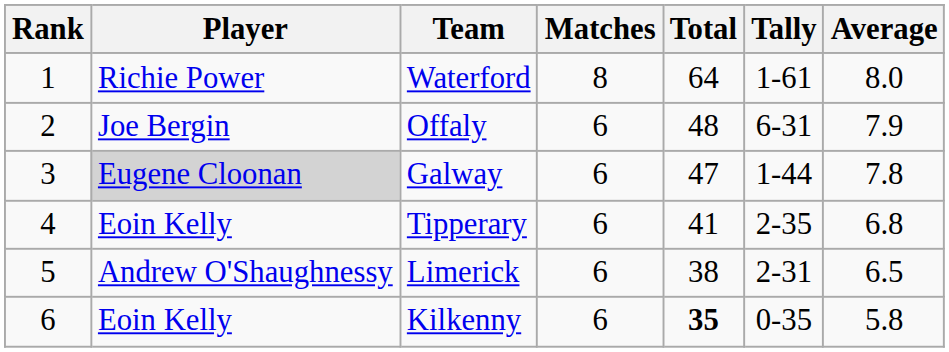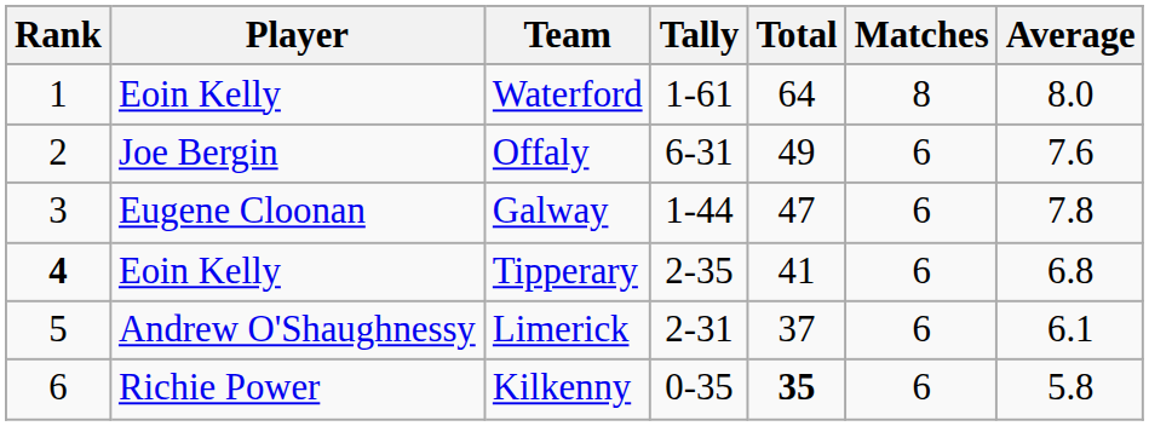columns swapped: Tally <-> Matches
Waterford | Player: Richie Power -> Eoin Kelly
Offaly | Total: 48 -> 49
Offaly | Average: 7.9 -> 7.6
Galway | Player: lightgrey background -> no background
Tipperary | Rank: normal -> bold
Limerick | Total: 38 -> 37
Limerick | Average: 6.5 -> 6.1
Kilkenny | Player: Eoin Kelly -> Richie Power
